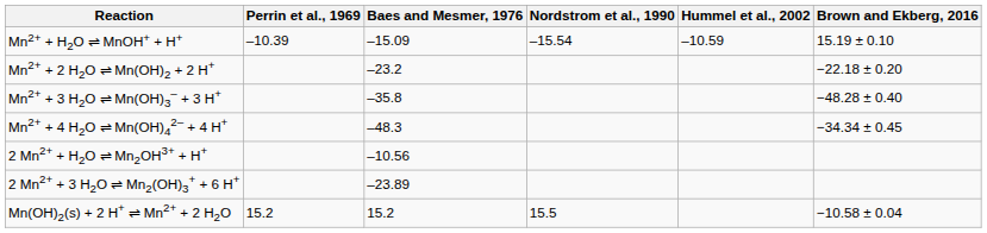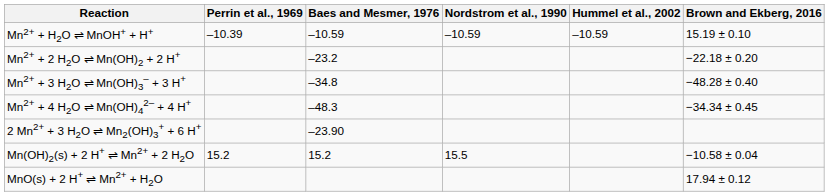Mn2+ + H2O ⇌ MnOH+ + H+ | Baes and Mesmer, 1976: –15.09 -> –10.59
Mn2+ + H2O ⇌ MnOH+ + H+ | Nordstrom et al., 1990: –15.54 -> –10.59
Mn2+ + 3 H2O ⇌ Mn(OH)3– + 3 H+ | Baes and Mesmer, 1976: –35.8 -> –34.8
- row: 2 Mn2+ + H2O ⇌ Mn2OH3+ + H+ | –10.56
2 Mn2+ + 3 H2O ⇌ Mn2(OH)3+ + 6 H+ | Baes and Mesmer, 1976: –23.89 -> –23.90
+ row: MnO(s) + 2 H+ ⇌ Mn2+ + H2O | 17.94 ± 0.12
